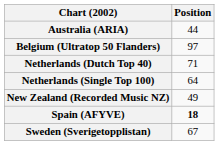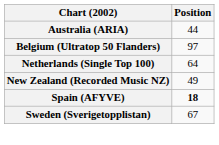- row: Netherlands (Dutch Top 40) | 71
